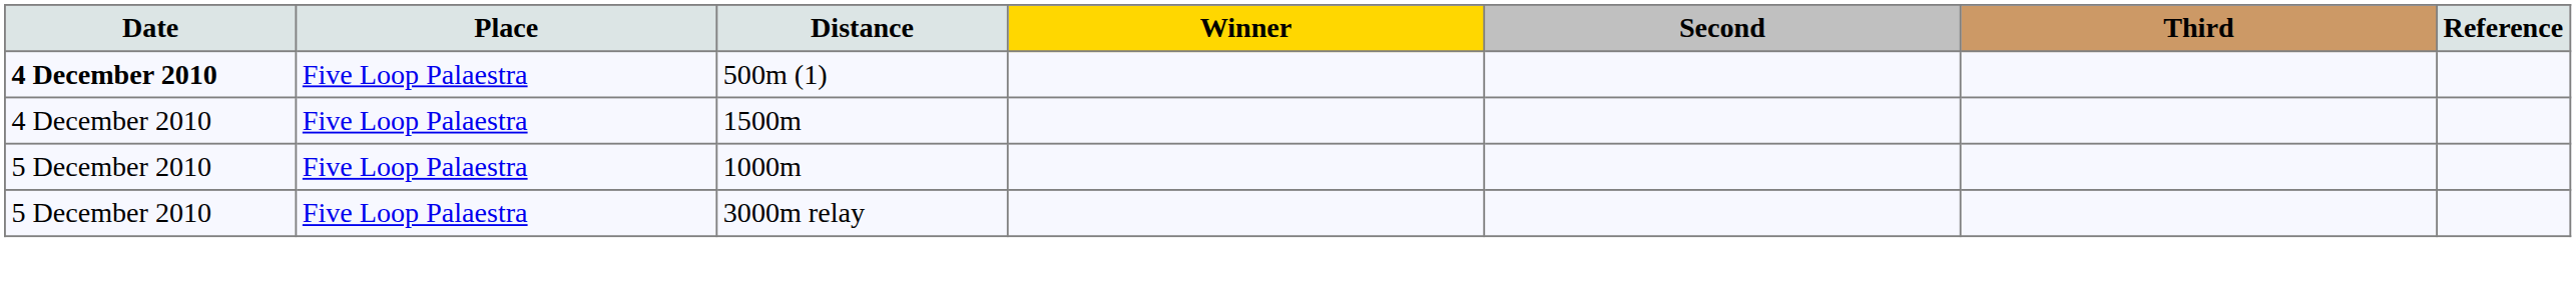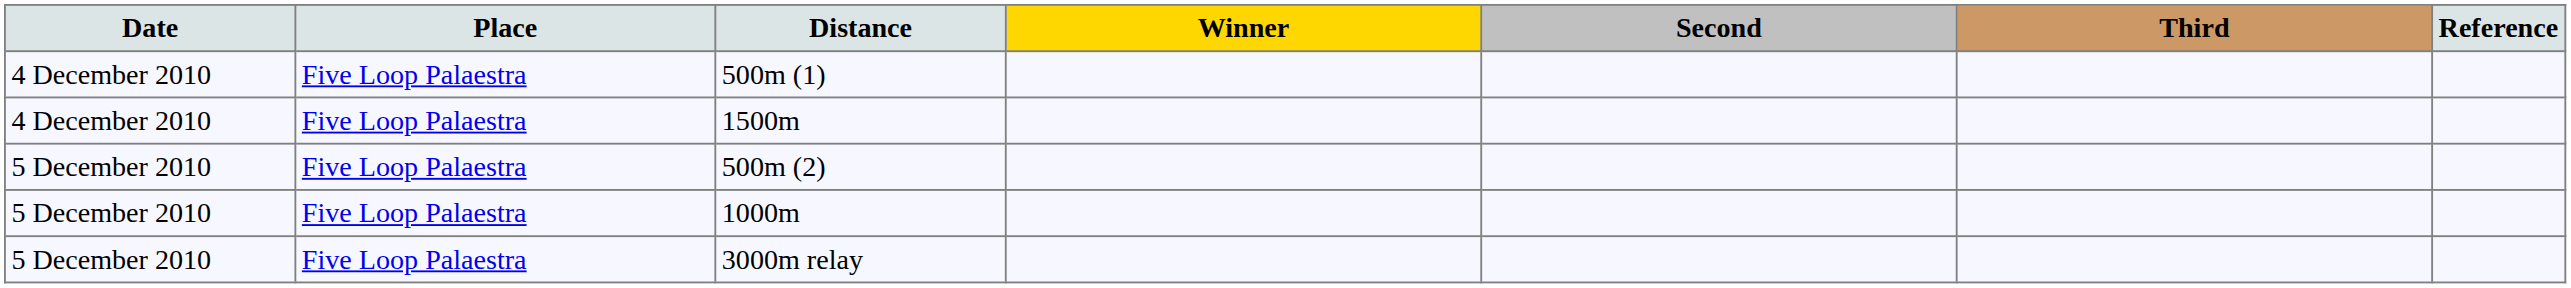500m (1) | Date: bold -> normal
+ row: 5 December 2010 | Five Loop Palaestra | 500m (2)
